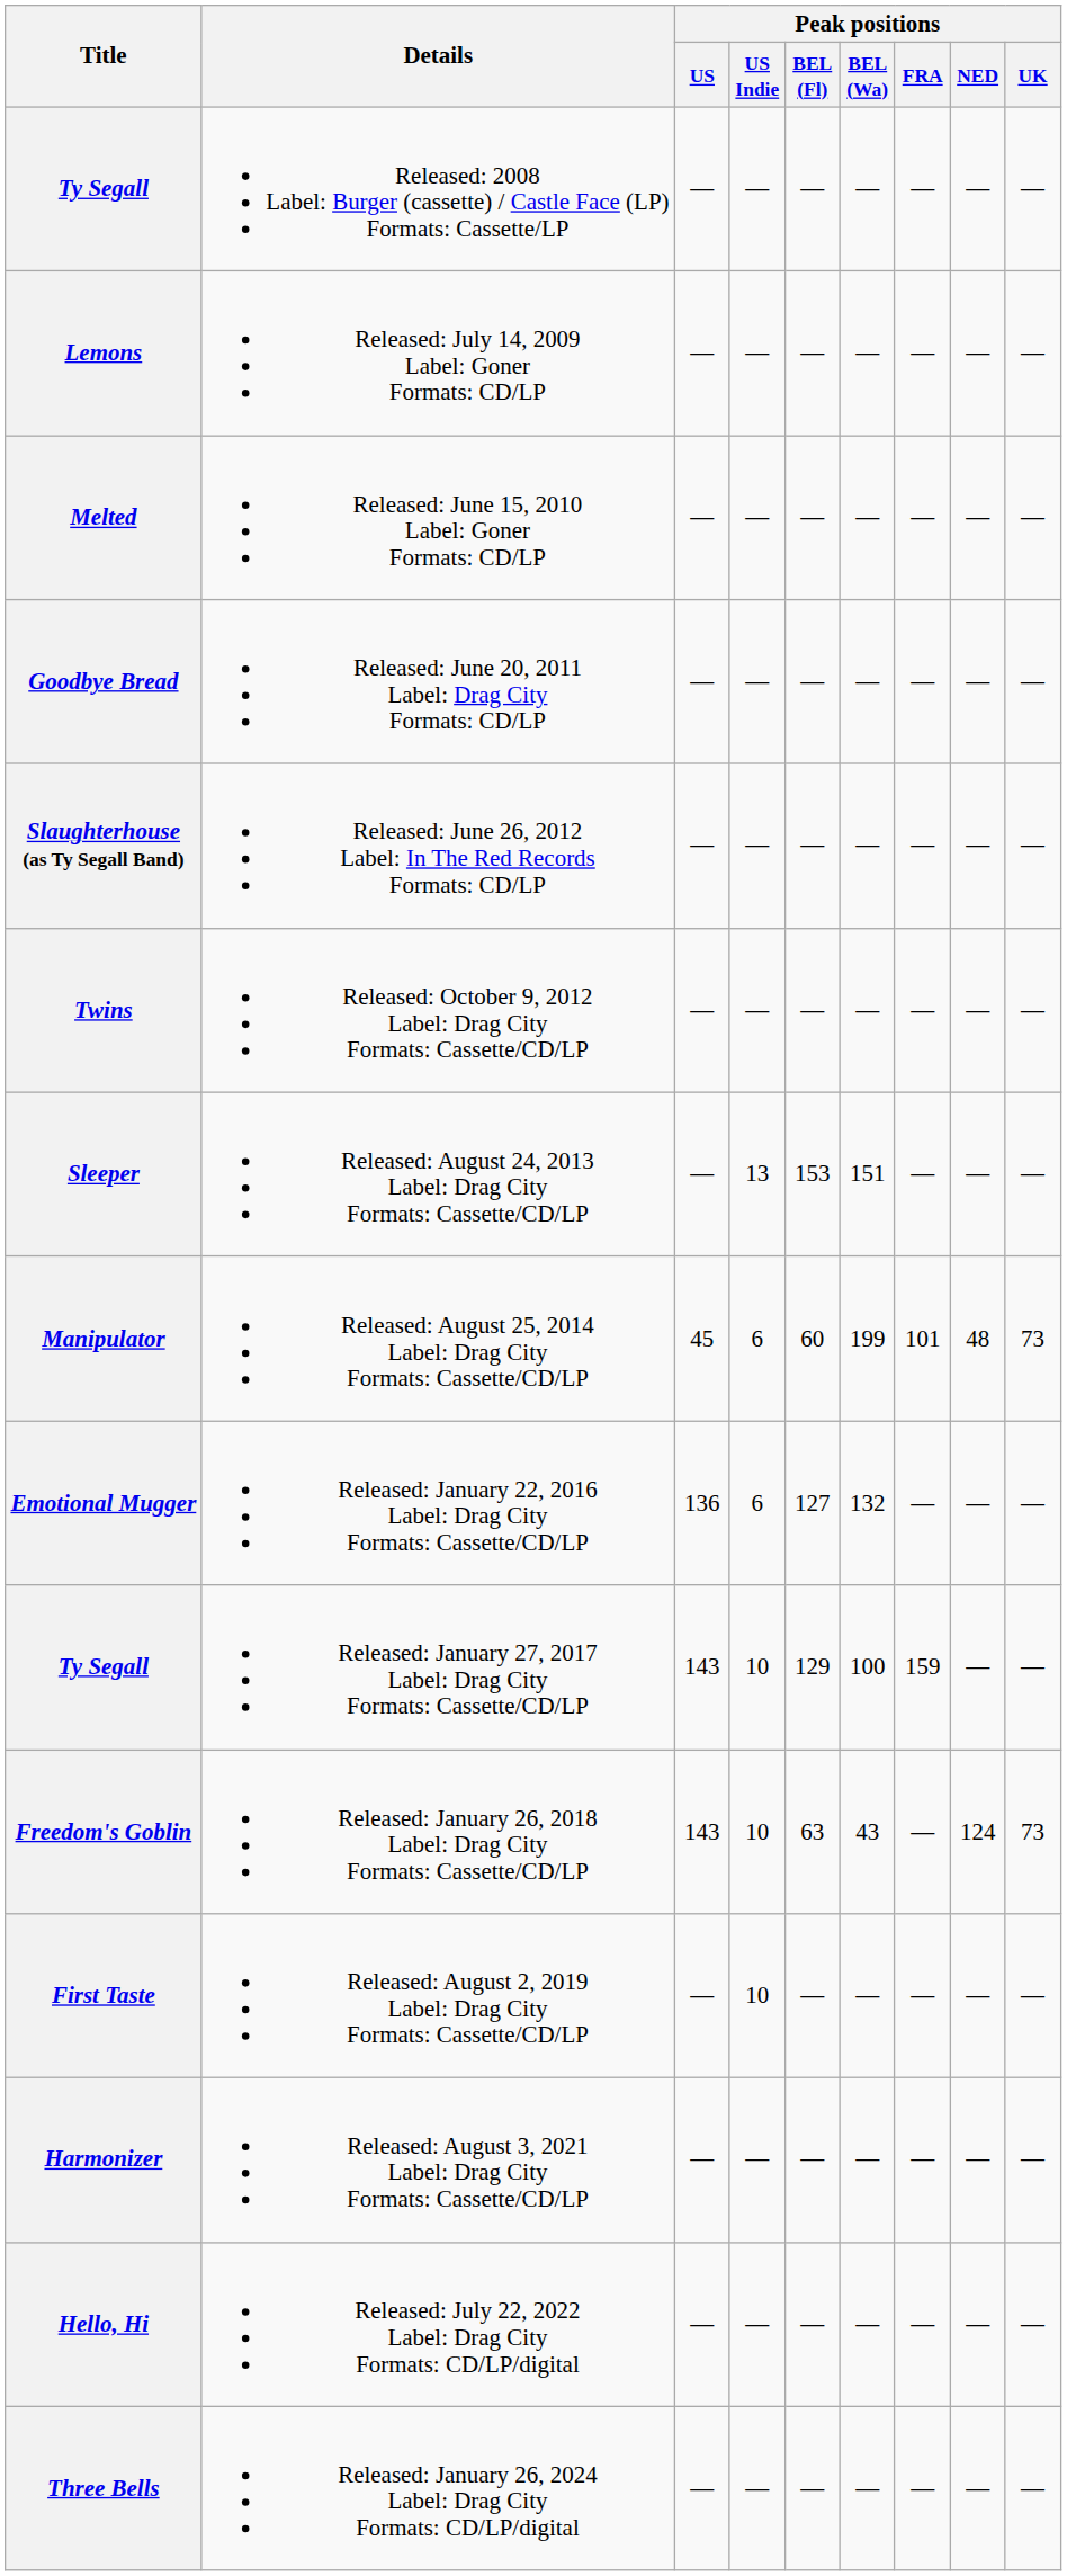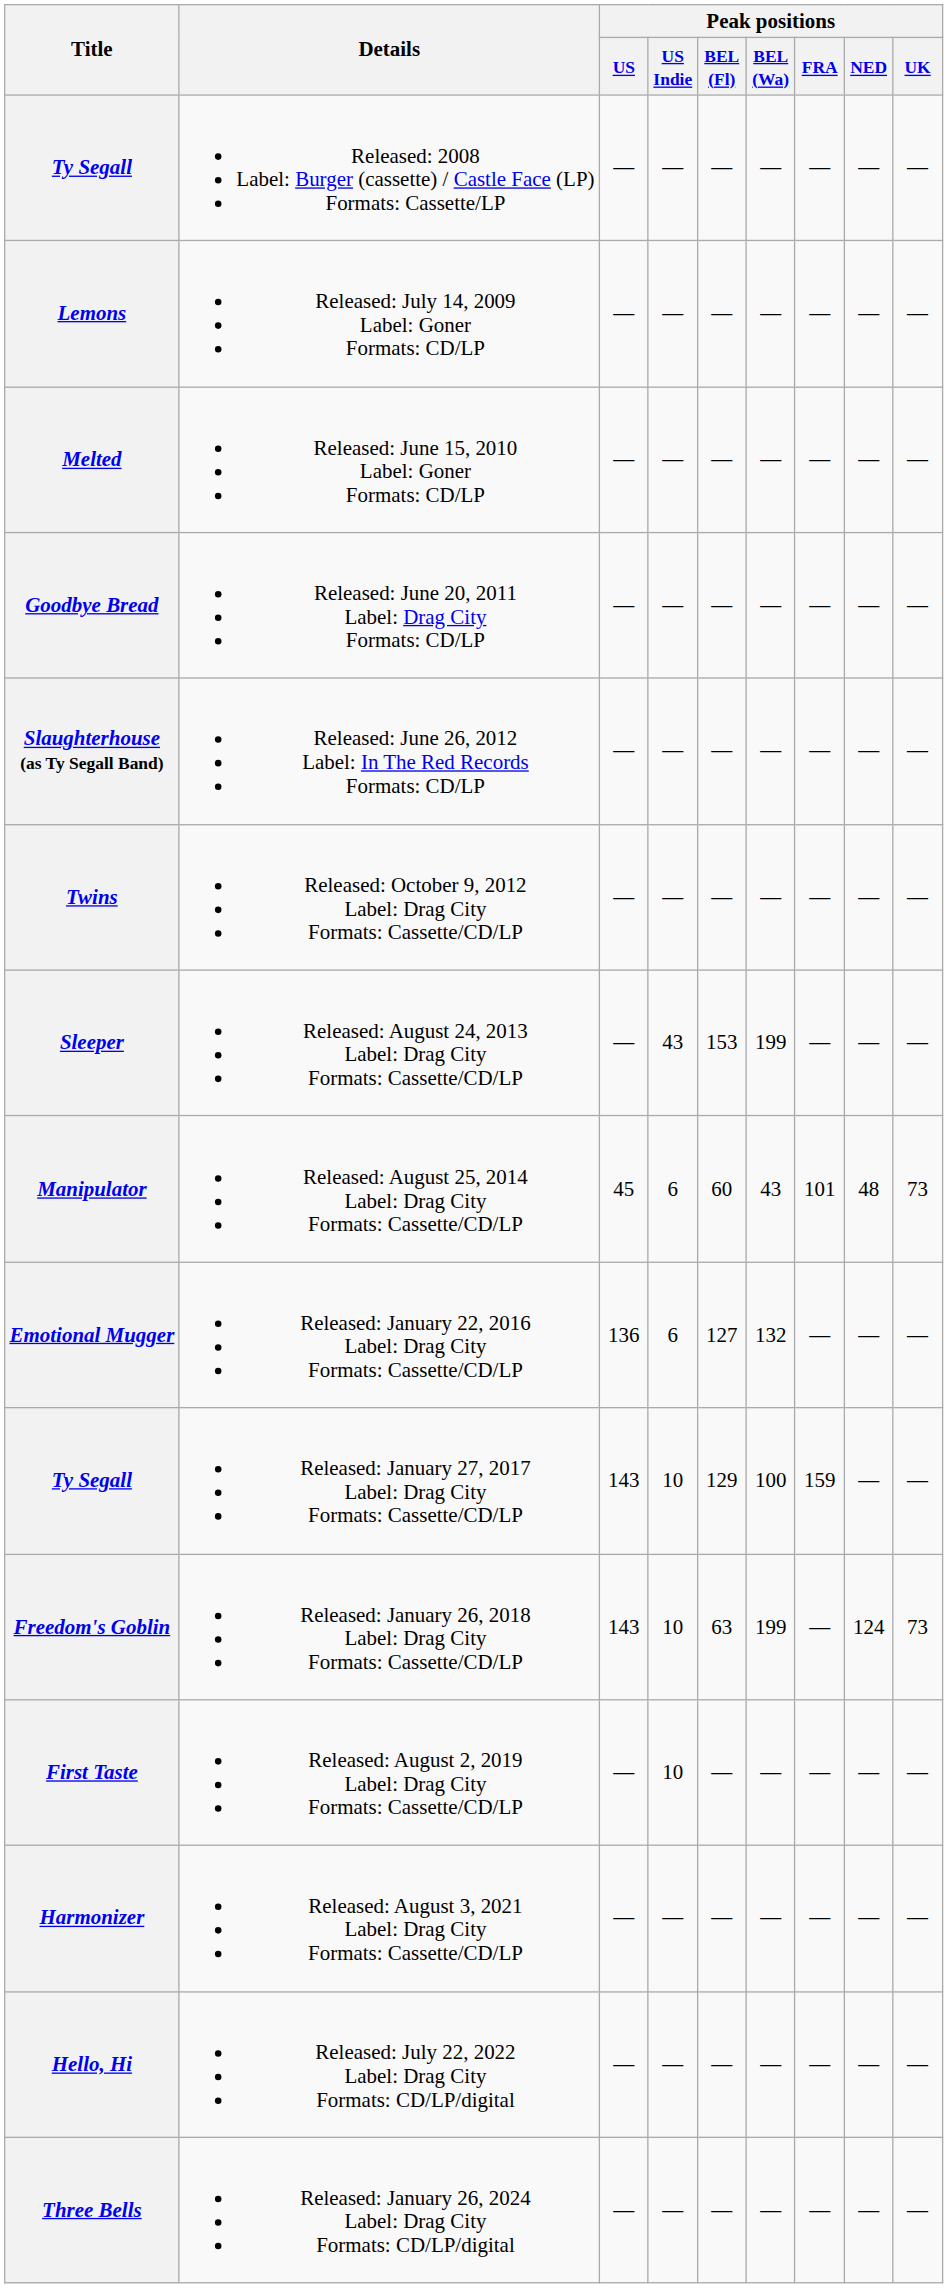Sleeper | Peak positions / US Indie: 13 -> 43
Sleeper | Peak positions / BEL (Wa): 151 -> 199
Manipulator | Peak positions / BEL (Wa): 199 -> 43
Freedom's Goblin | Peak positions / BEL (Wa): 43 -> 199
